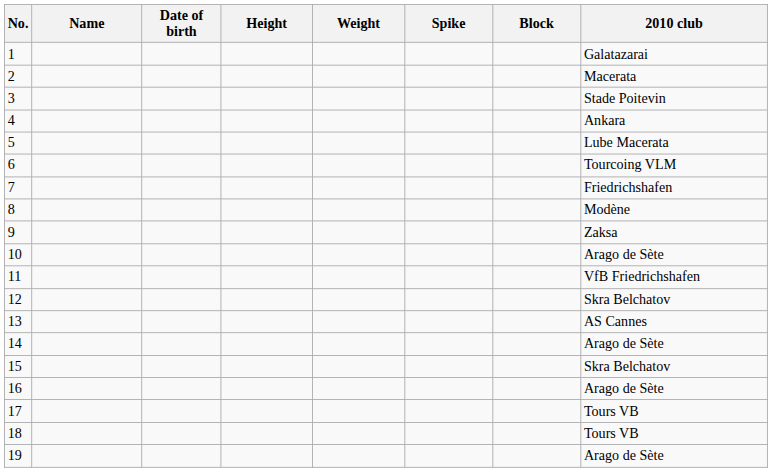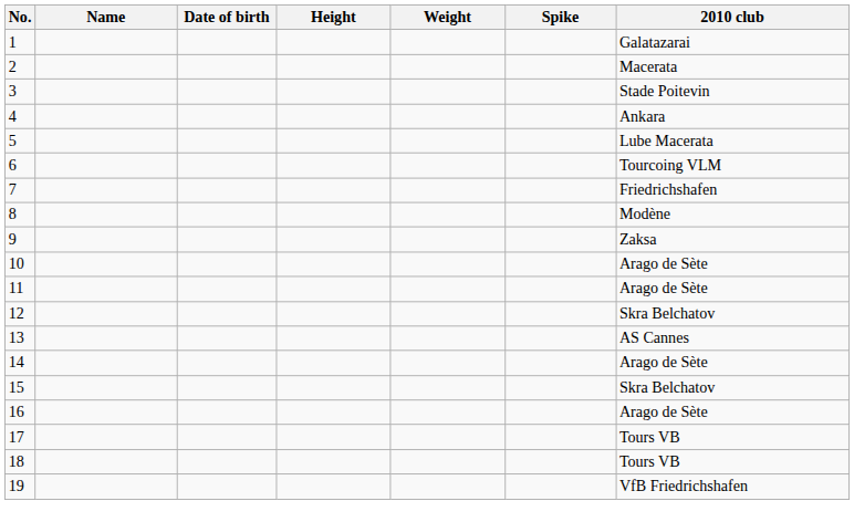- column: Block
11 | 2010 club: VfB Friedrichshafen -> Arago de Sète
19 | 2010 club: Arago de Sète -> VfB Friedrichshafen
